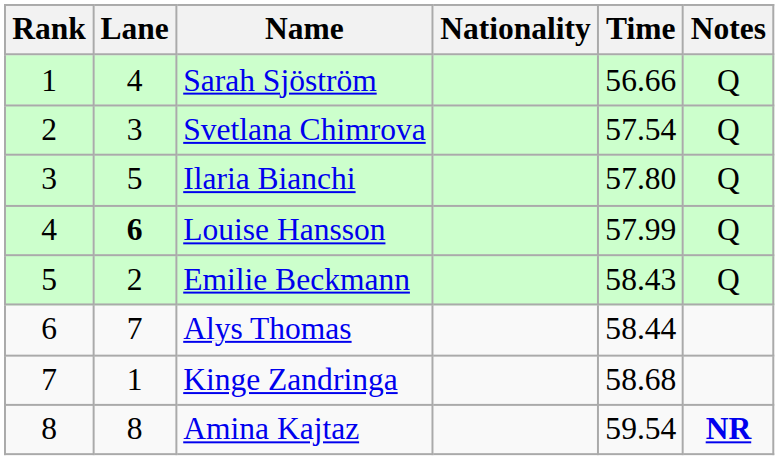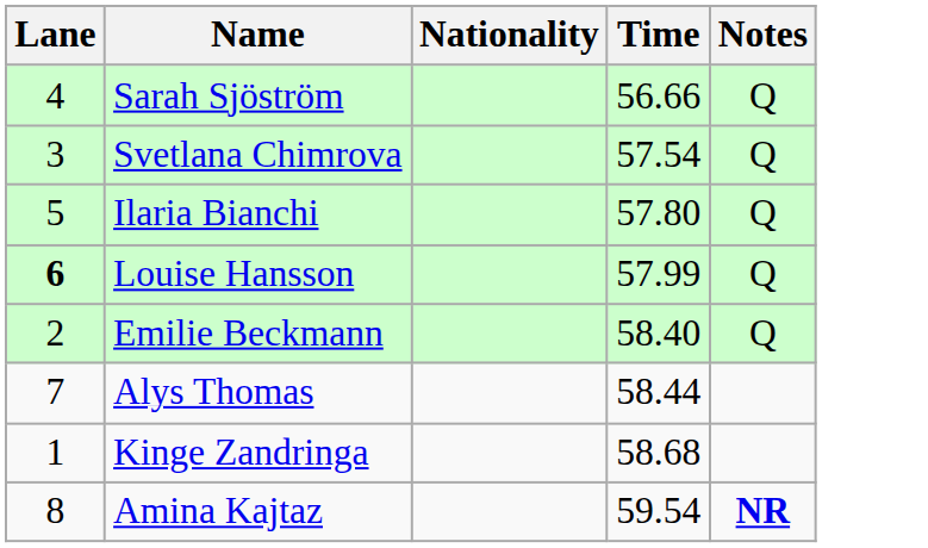- column: Rank | 1 | 2 | 3 | 4 | 5 | 6 | 7 | 8
Emilie Beckmann | Time: 58.43 -> 58.40
